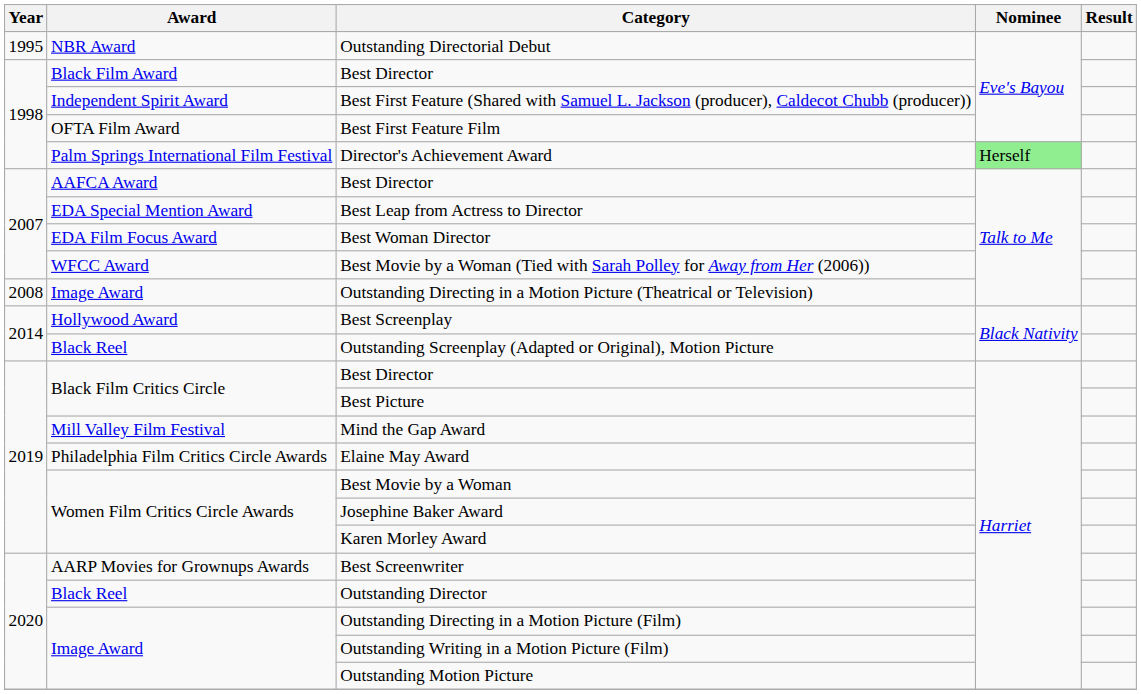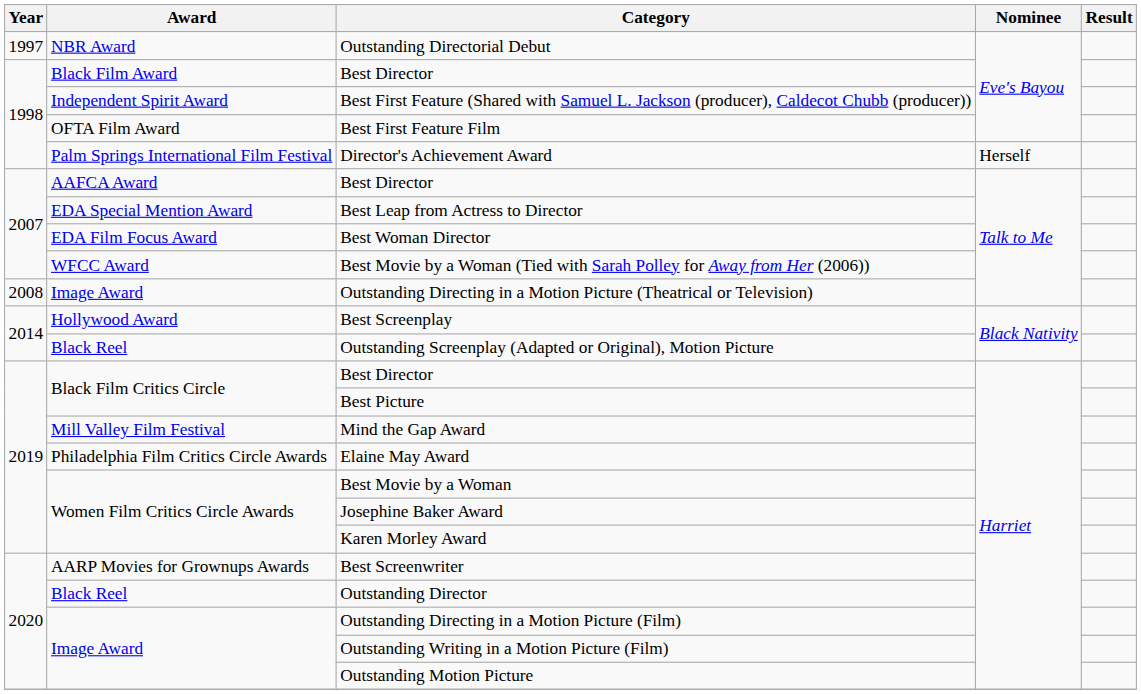Outstanding Directorial Debut | Year: 1995 -> 1997
Director's Achievement Award | Nominee: lightgreen background -> no background
